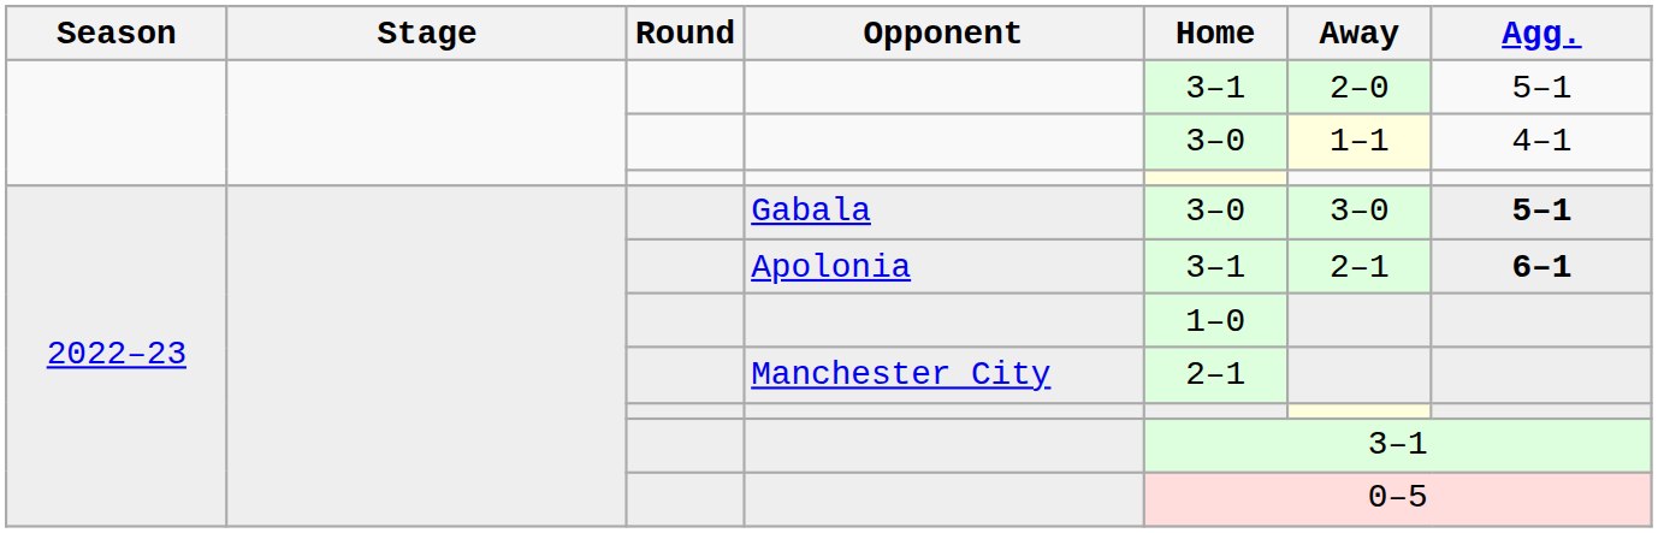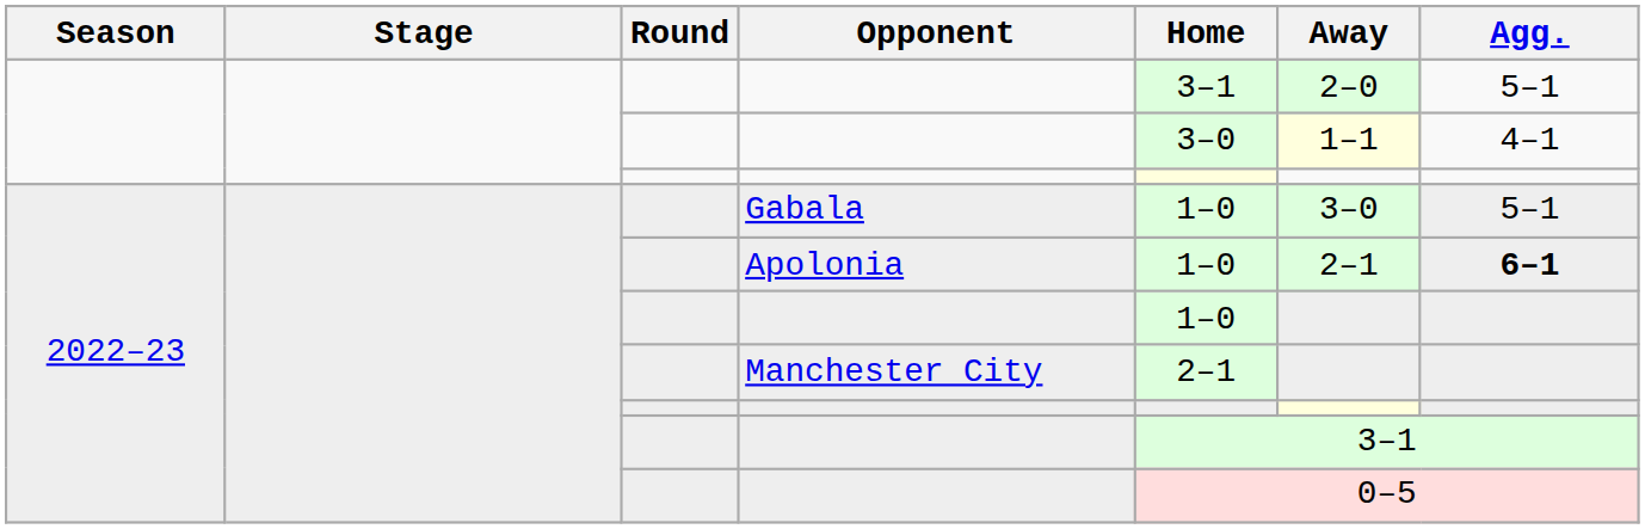Gabala | Home: 3–0 -> 1–0
Gabala | Agg.: bold -> normal
Apolonia | Home: 3–1 -> 1–0
